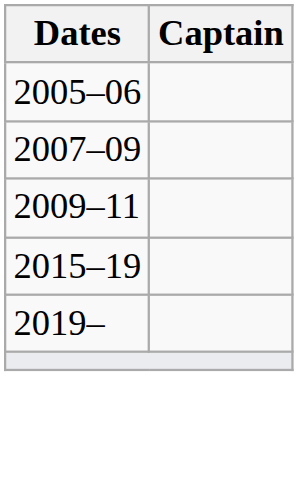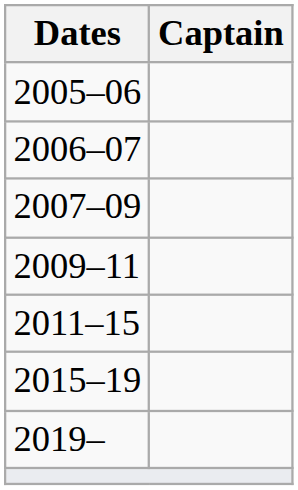+ row: 2006–07
+ row: 2011–15
